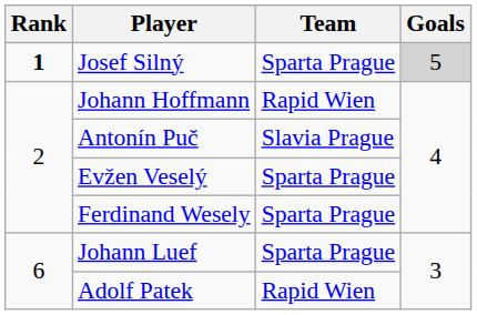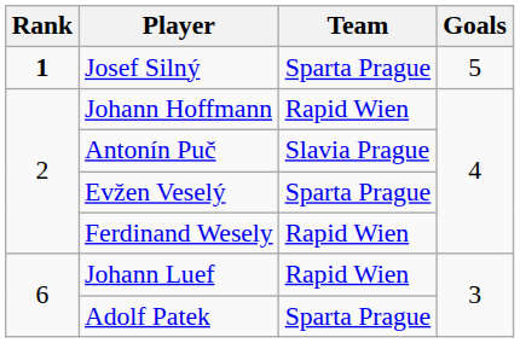Josef Silný | Goals: lightgrey background -> no background
Ferdinand Wesely | Team: Sparta Prague -> Rapid Wien
Johann Luef | Team: Sparta Prague -> Rapid Wien
Adolf Patek | Team: Rapid Wien -> Sparta Prague
